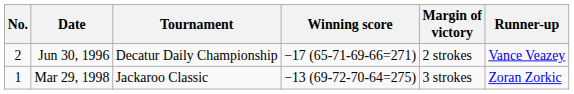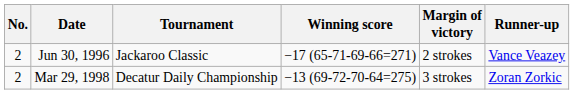Jun 30, 1996 | Tournament: Decatur Daily Championship -> Jackaroo Classic
Mar 29, 1998 | No.: 1 -> 2
Mar 29, 1998 | Tournament: Jackaroo Classic -> Decatur Daily Championship
